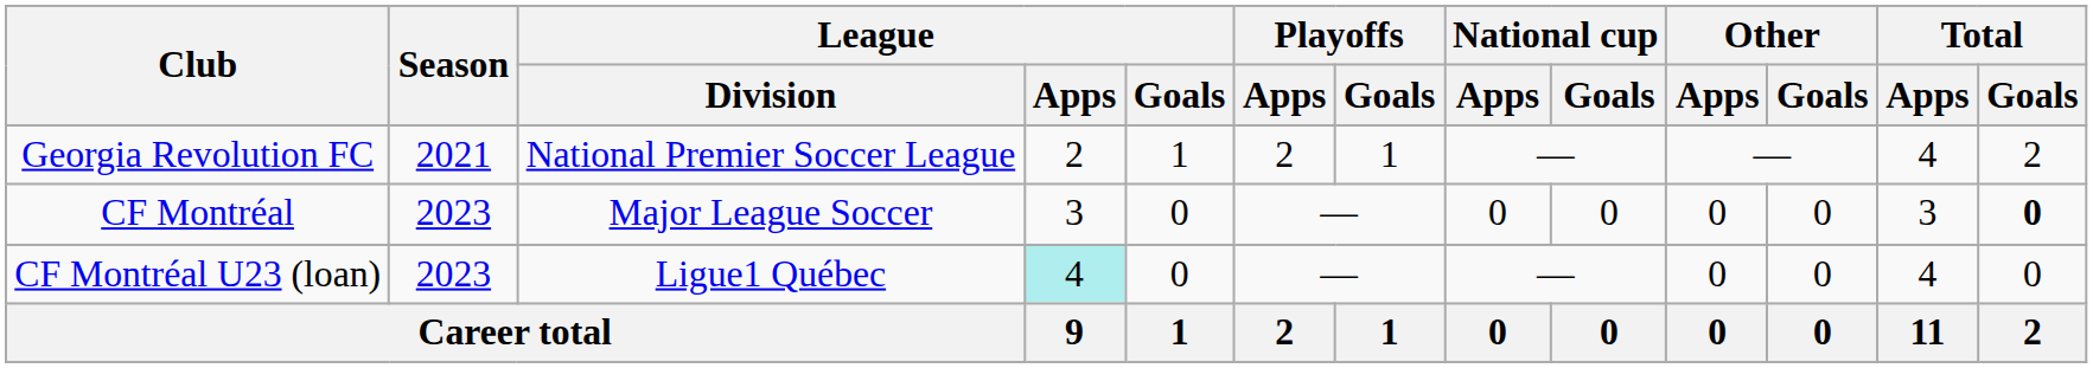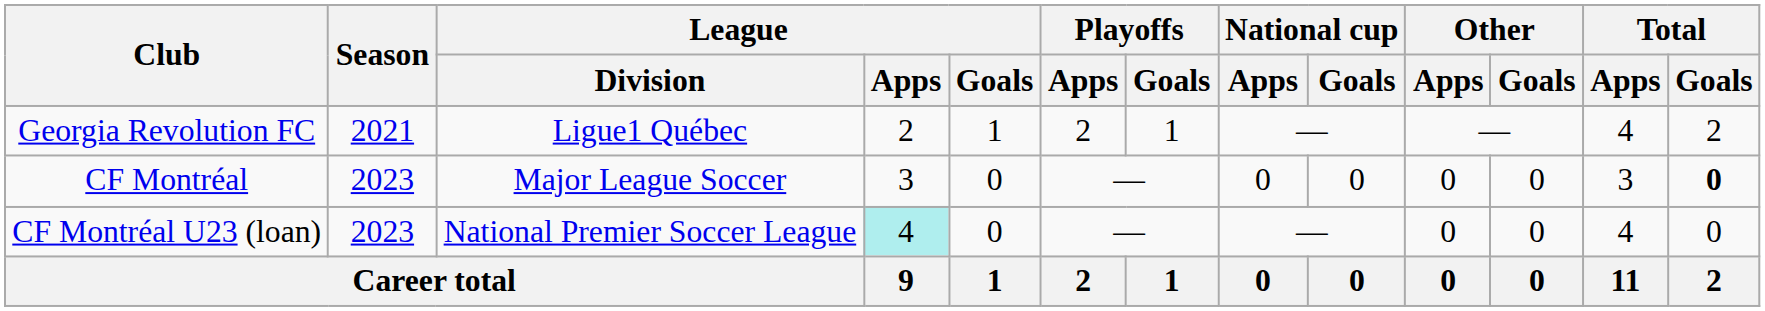Georgia Revolution FC | League / Division: National Premier Soccer League -> Ligue1 Québec
CF Montréal U23 (loan) | League / Division: Ligue1 Québec -> National Premier Soccer League
